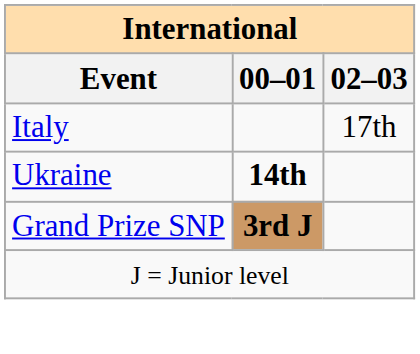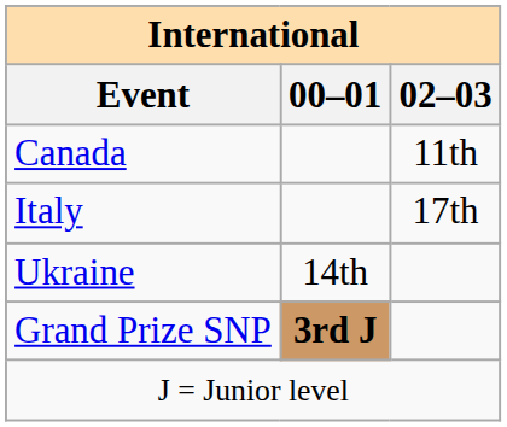+ row: Canada | 11th
Ukraine | 00–01: bold -> normal
